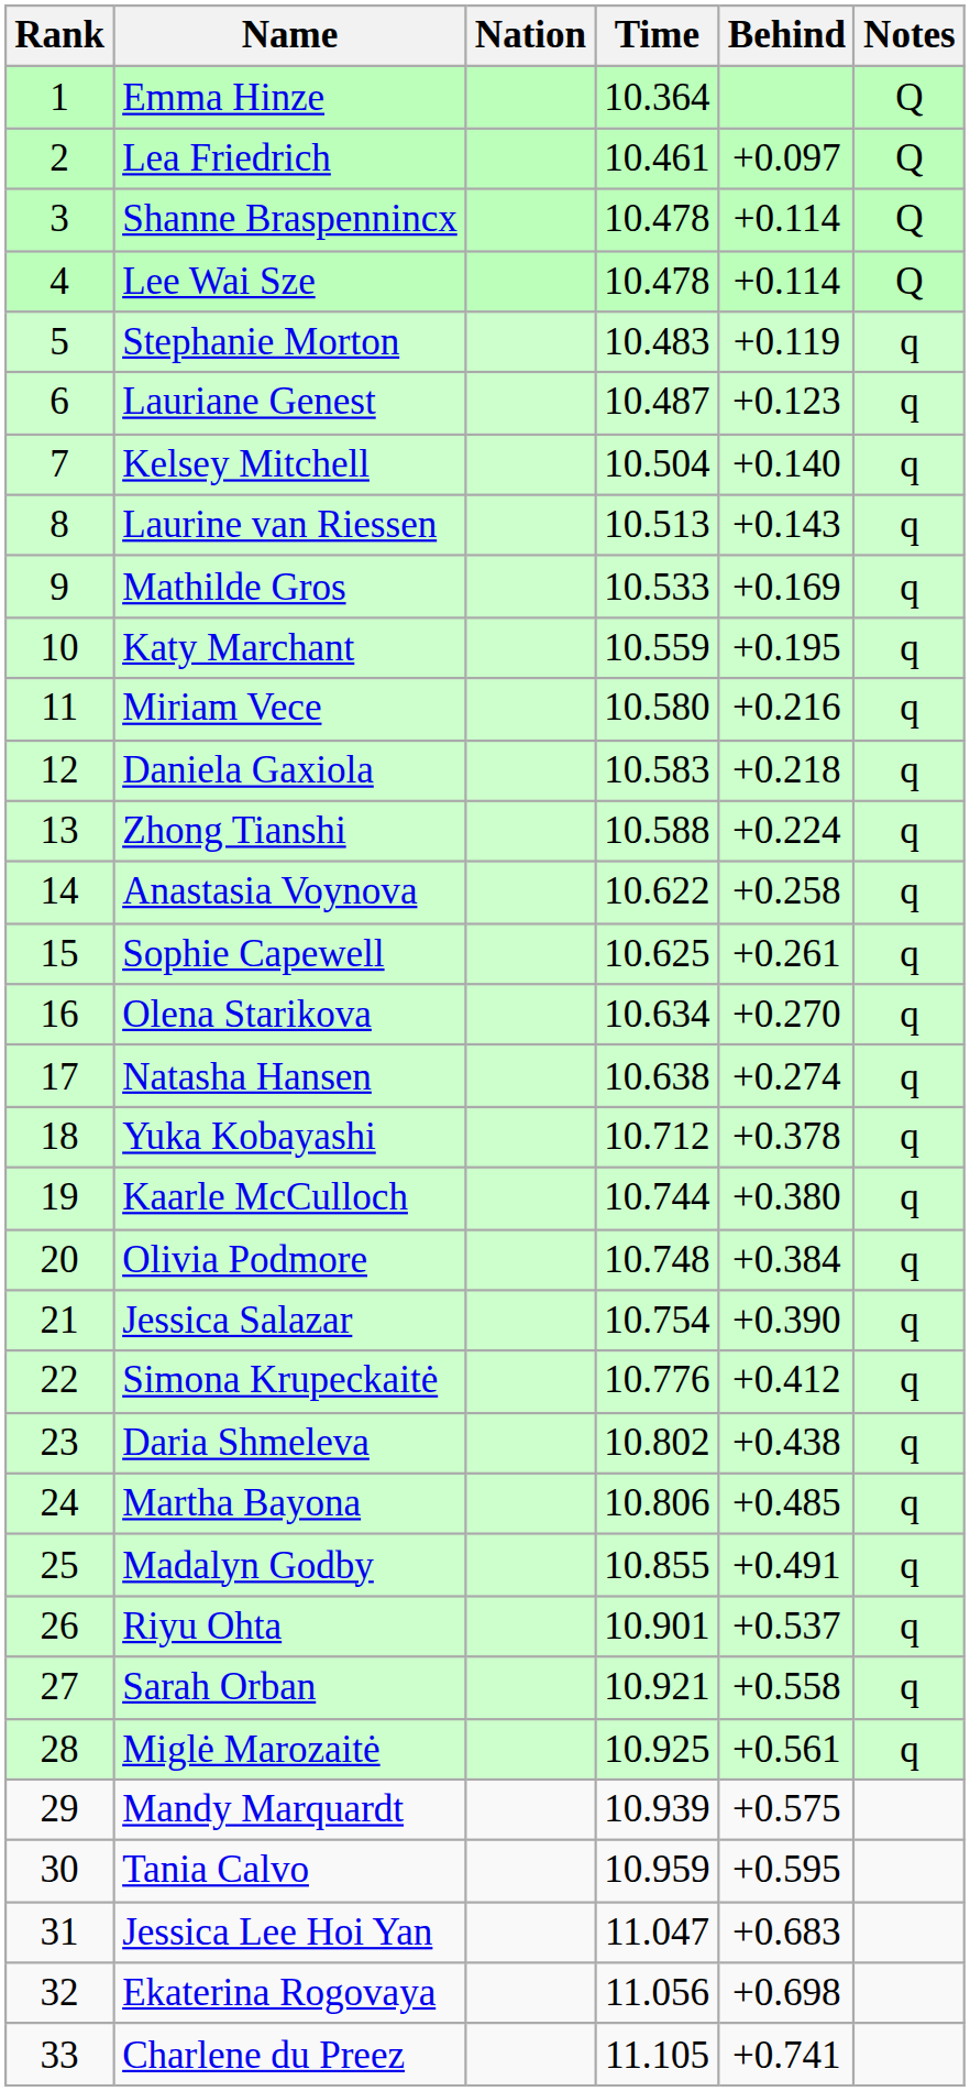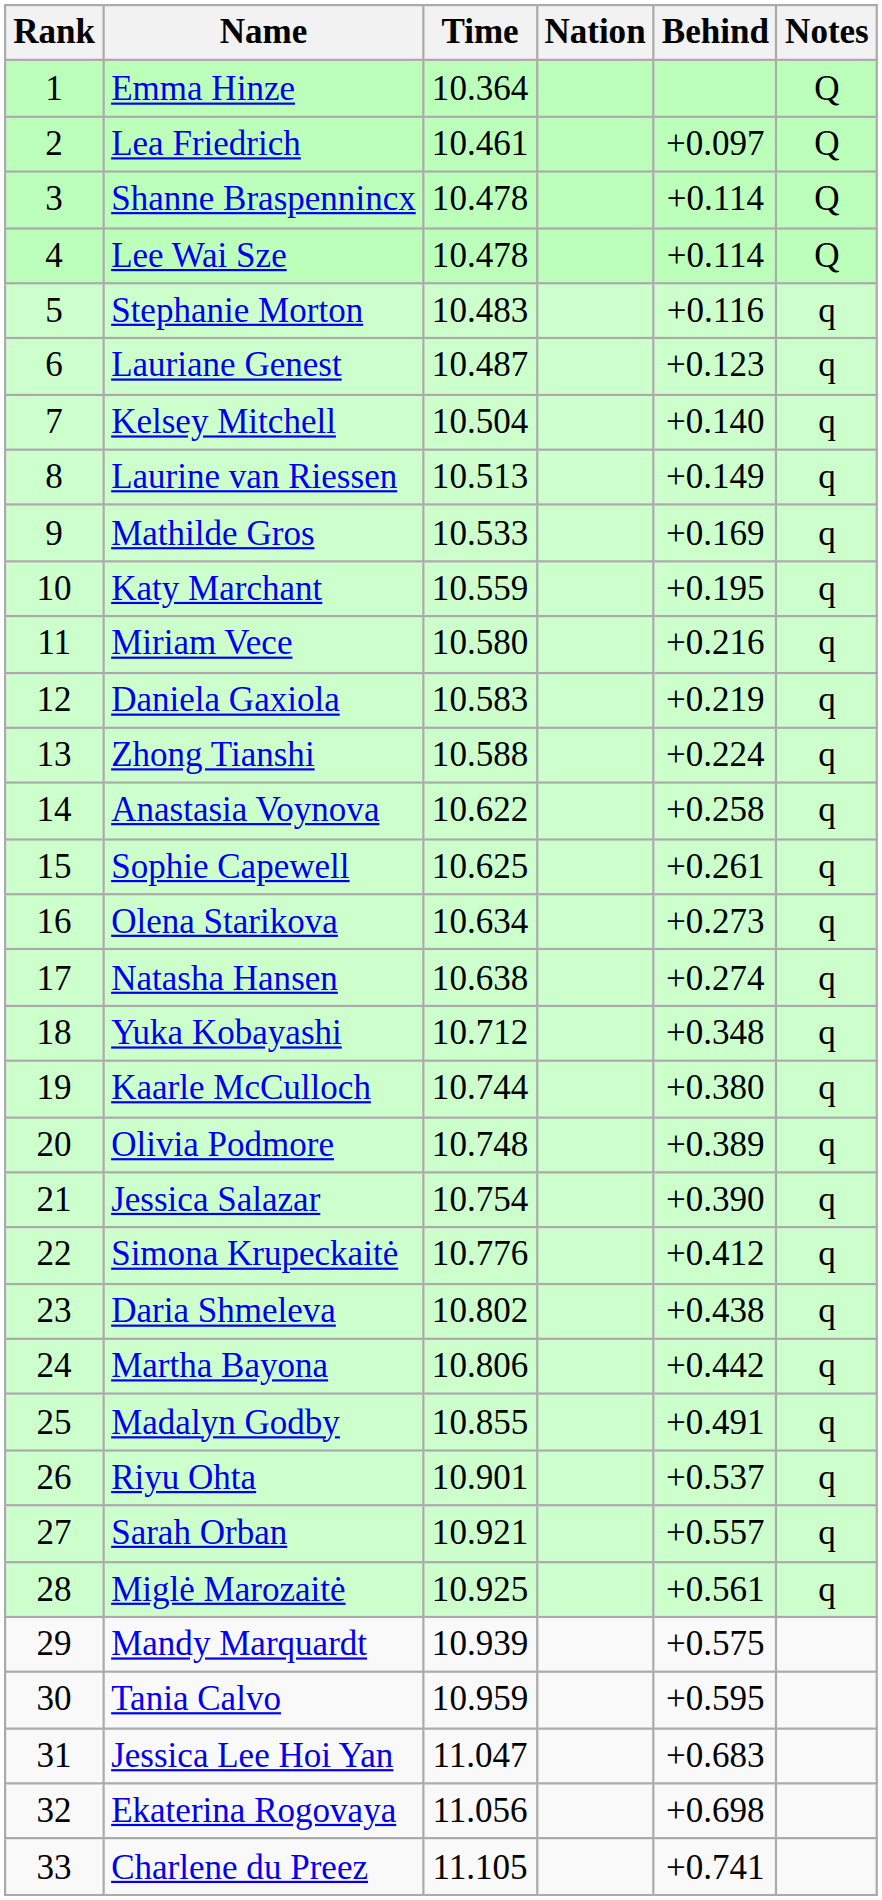columns swapped: Nation <-> Time
Stephanie Morton | Behind: +0.119 -> +0.116
Laurine van Riessen | Behind: +0.143 -> +0.149
Daniela Gaxiola | Behind: +0.218 -> +0.219
Olena Starikova | Behind: +0.270 -> +0.273
Yuka Kobayashi | Behind: +0.378 -> +0.348
Olivia Podmore | Behind: +0.384 -> +0.389
Martha Bayona | Behind: +0.485 -> +0.442
Sarah Orban | Behind: +0.558 -> +0.557
